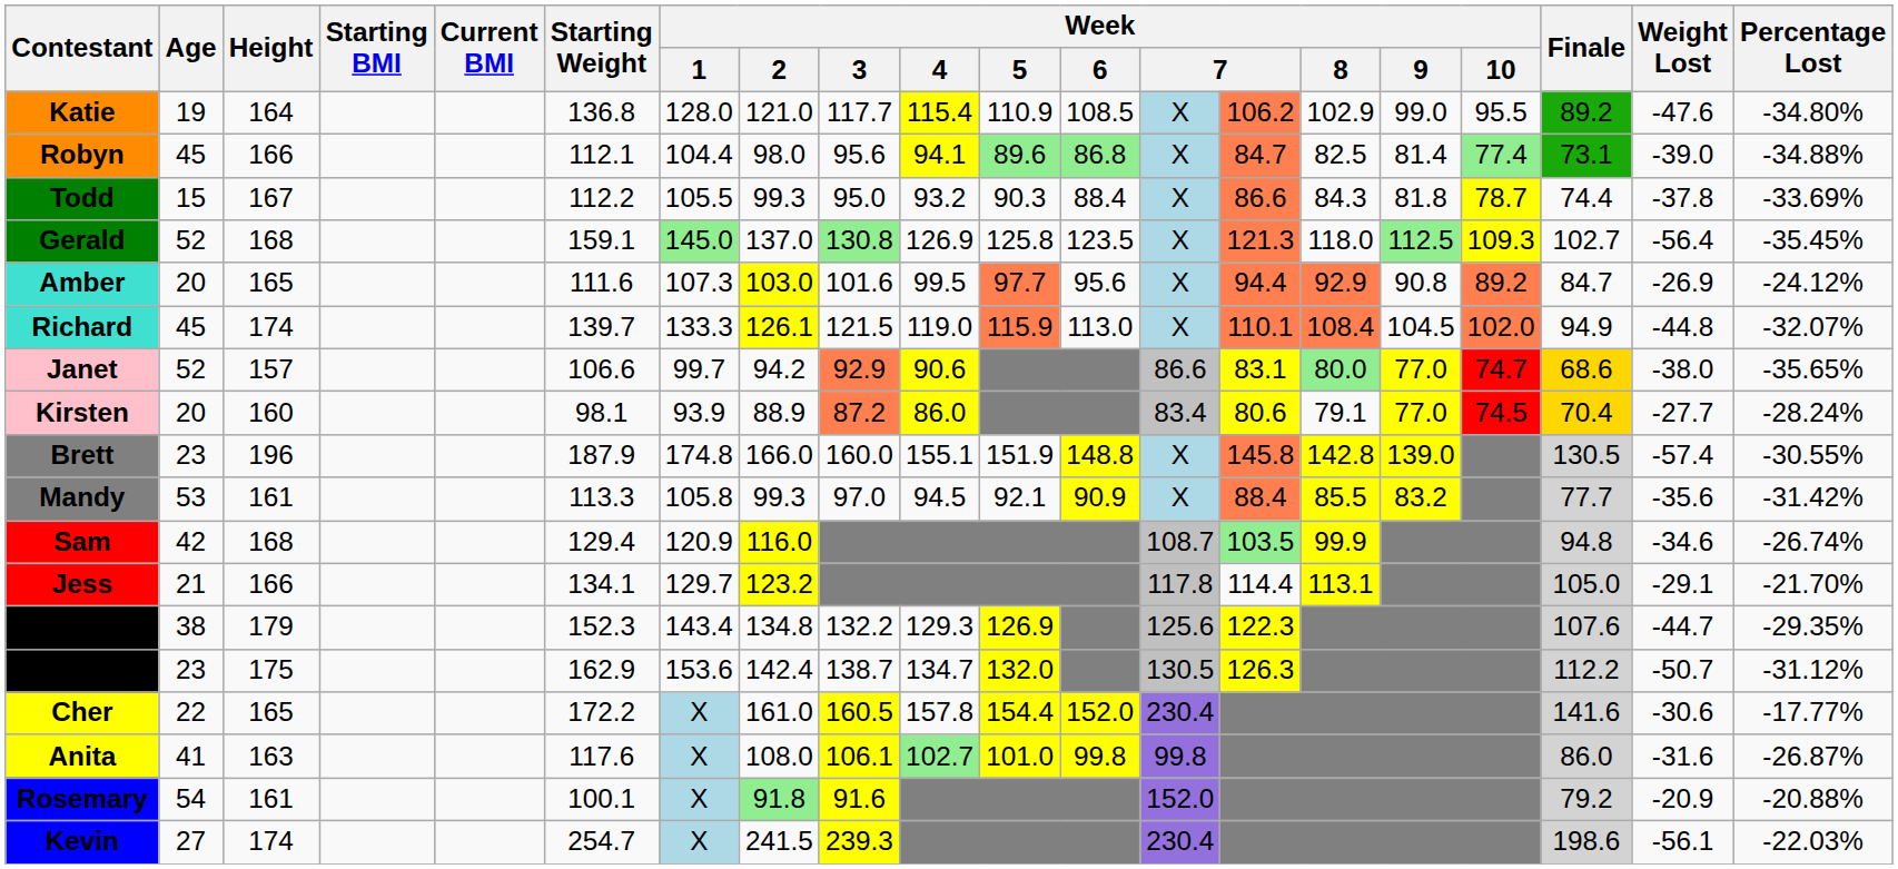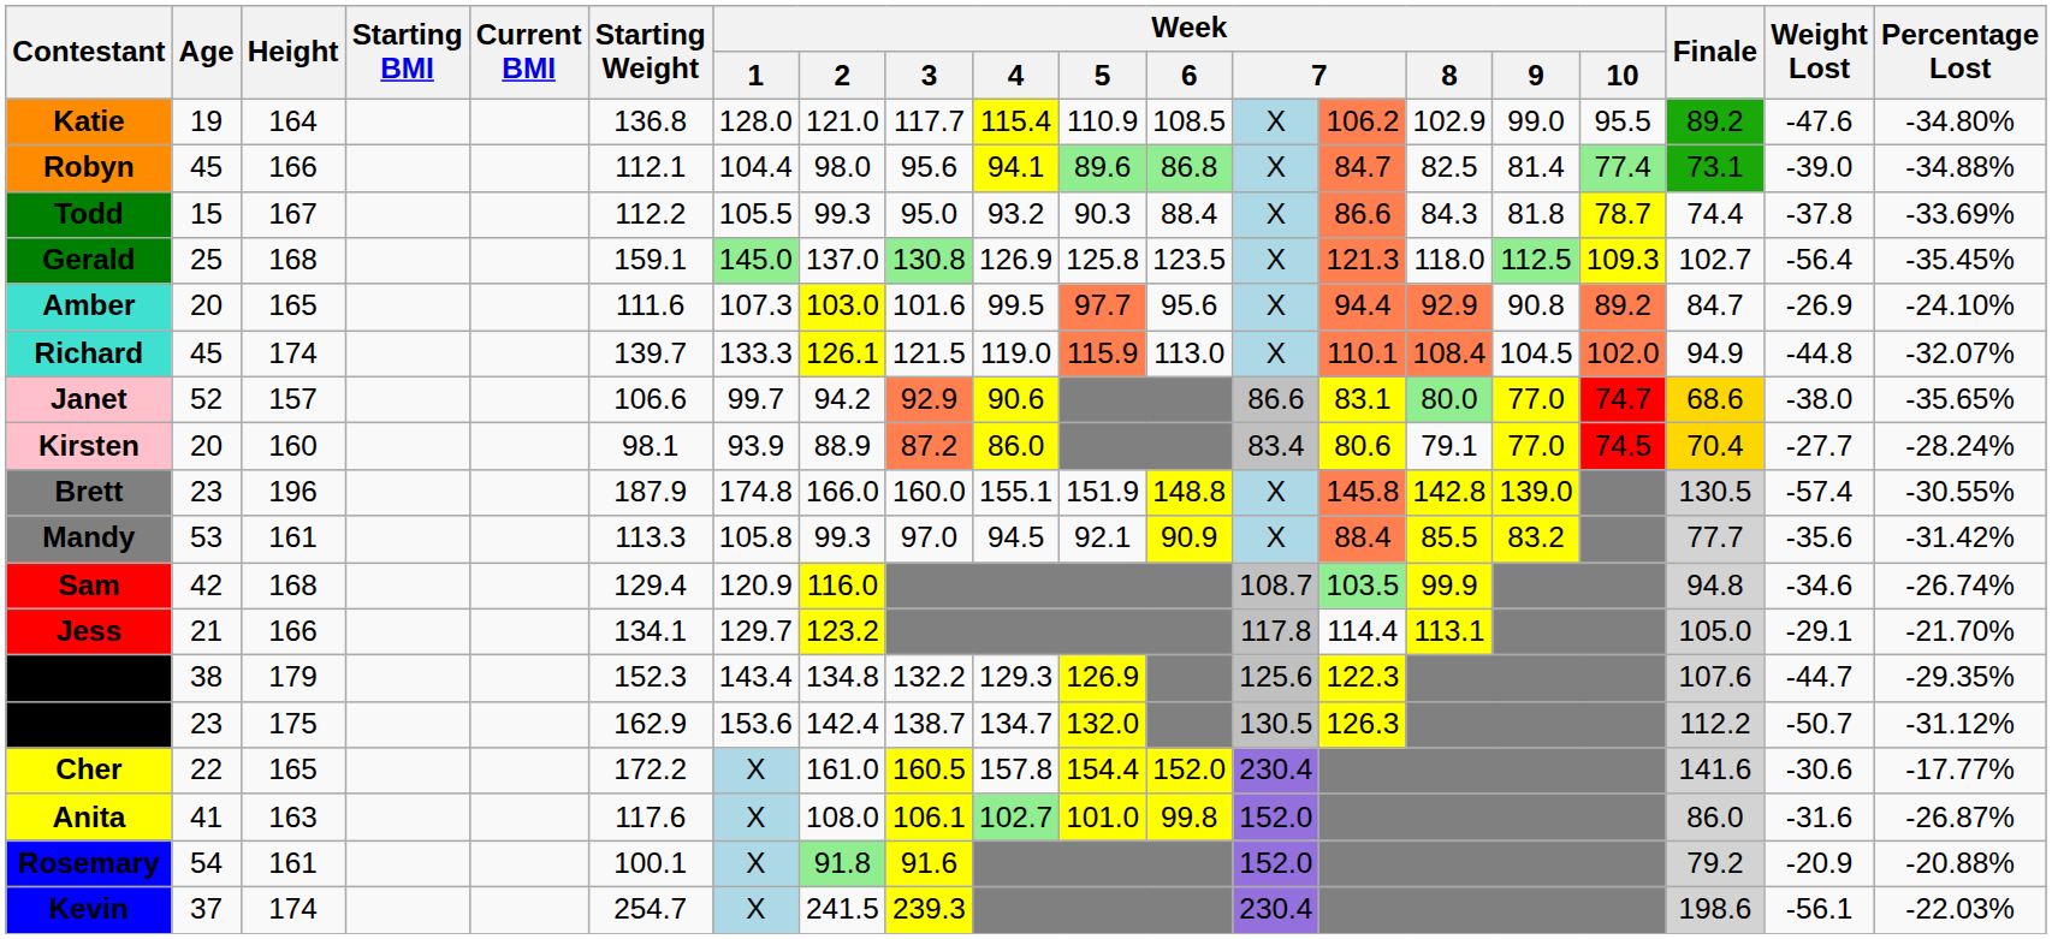Gerald | Age: 52 -> 25
Amber | Percentage Lost: -24.12% -> -24.10%
Anita | column 13: 99.8 -> 152.0
Kevin | Age: 27 -> 37
